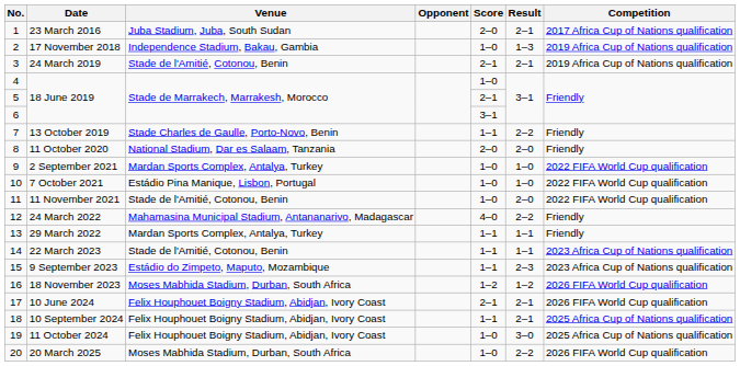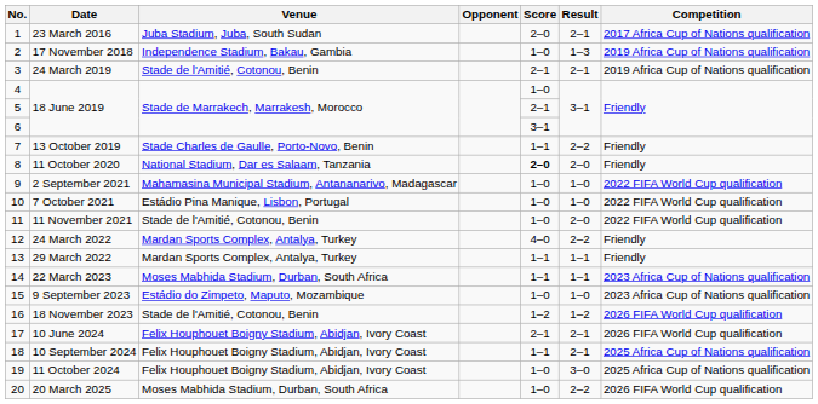11 October 2020 | Score: normal -> bold
2 September 2021 | Venue: Mardan Sports Complex, Antalya, Turkey -> Mahamasina Municipal Stadium, Antananarivo, Madagascar
24 March 2022 | Venue: Mahamasina Municipal Stadium, Antananarivo, Madagascar -> Mardan Sports Complex, Antalya, Turkey
22 March 2023 | Venue: Stade de l'Amitié, Cotonou, Benin -> Moses Mabhida Stadium, Durban, South Africa
9 September 2023 | Score: 1–1 -> 1–0
9 September 2023 | Result: 2–3 -> 1–0
18 November 2023 | Venue: Moses Mabhida Stadium, Durban, South Africa -> Stade de l'Amitié, Cotonou, Benin
